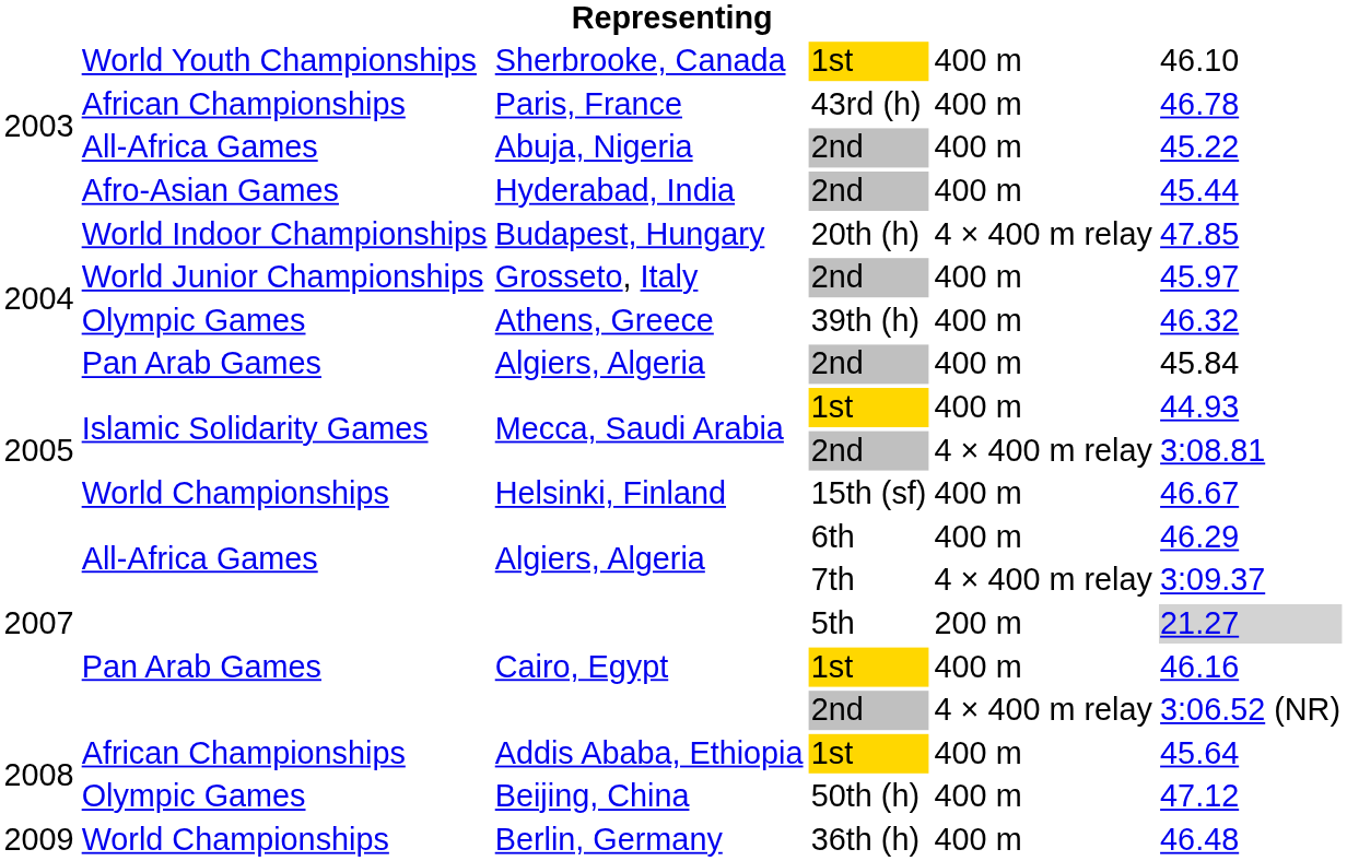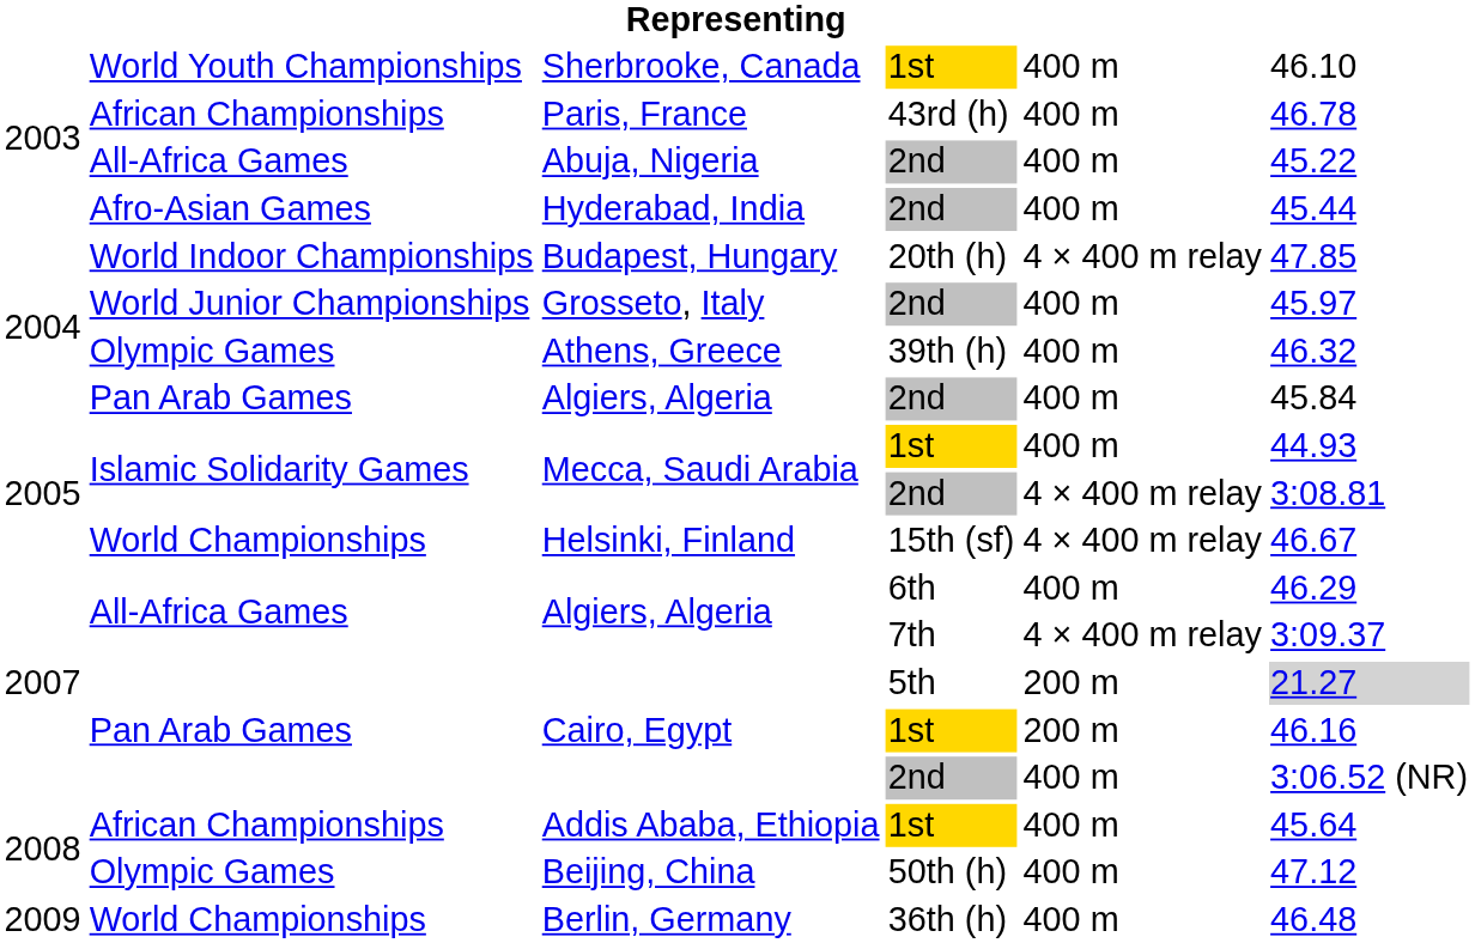Helsinki, Finland | column 5: 400 m -> 4 × 400 m relay
Cairo, Egypt / 1st | column 5: 400 m -> 200 m
Cairo, Egypt / 2nd | column 5: 4 × 400 m relay -> 400 m
